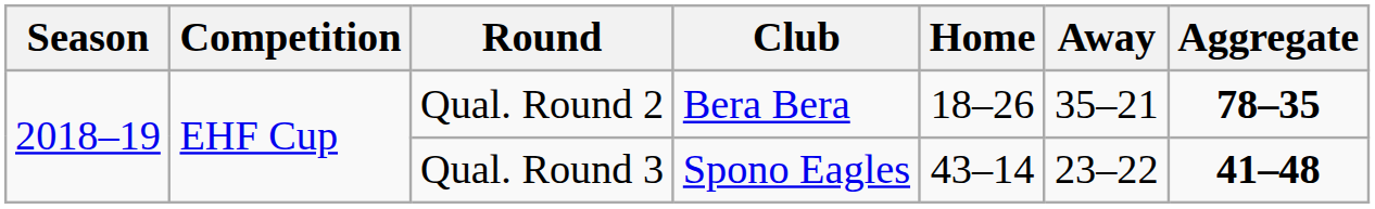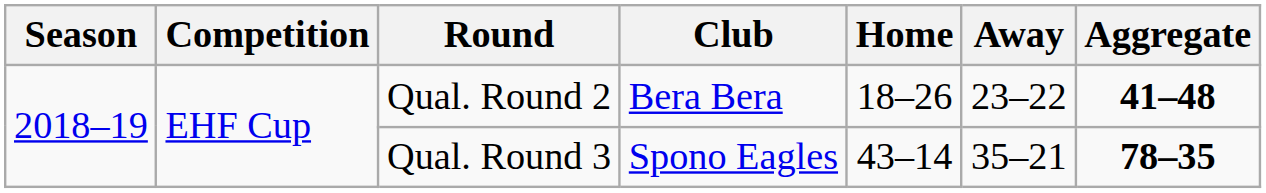Qual. Round 2 | Away: 35–21 -> 23–22
Qual. Round 2 | Aggregate: 78–35 -> 41–48
Qual. Round 3 | Away: 23–22 -> 35–21
Qual. Round 3 | Aggregate: 41–48 -> 78–35
